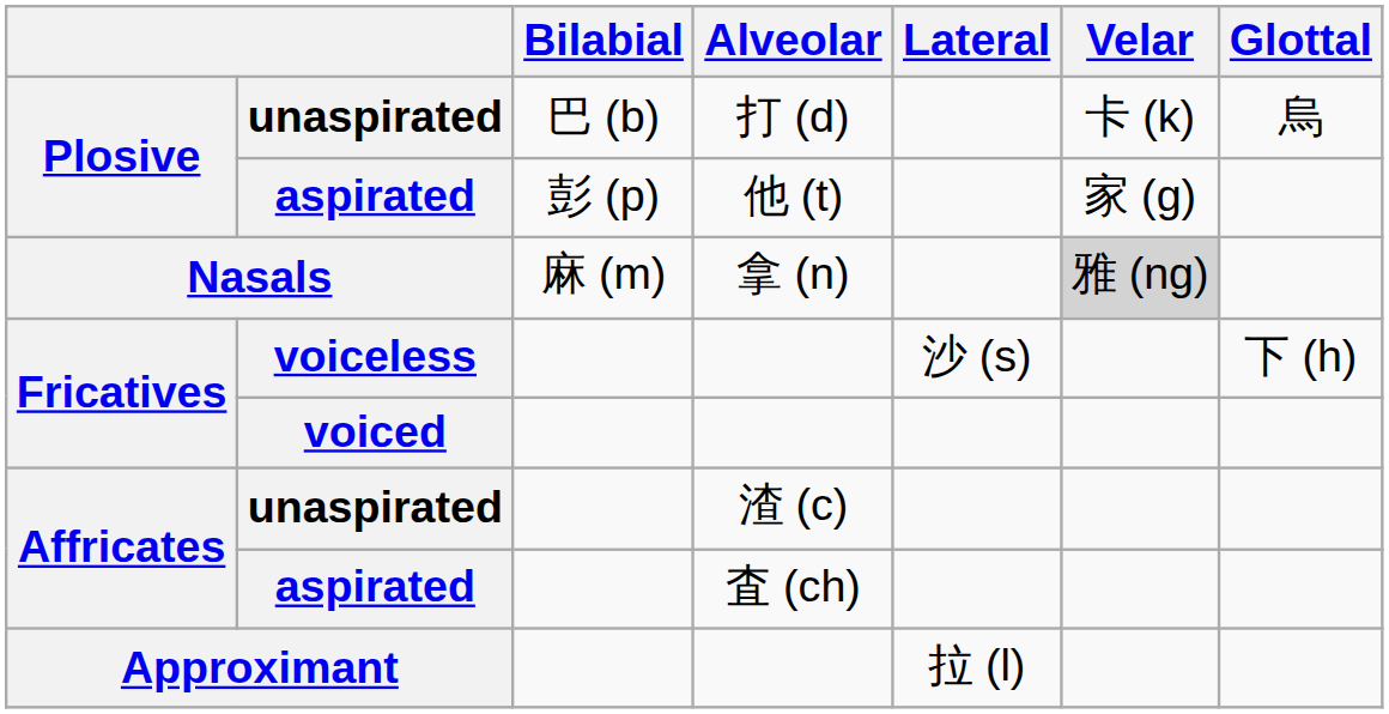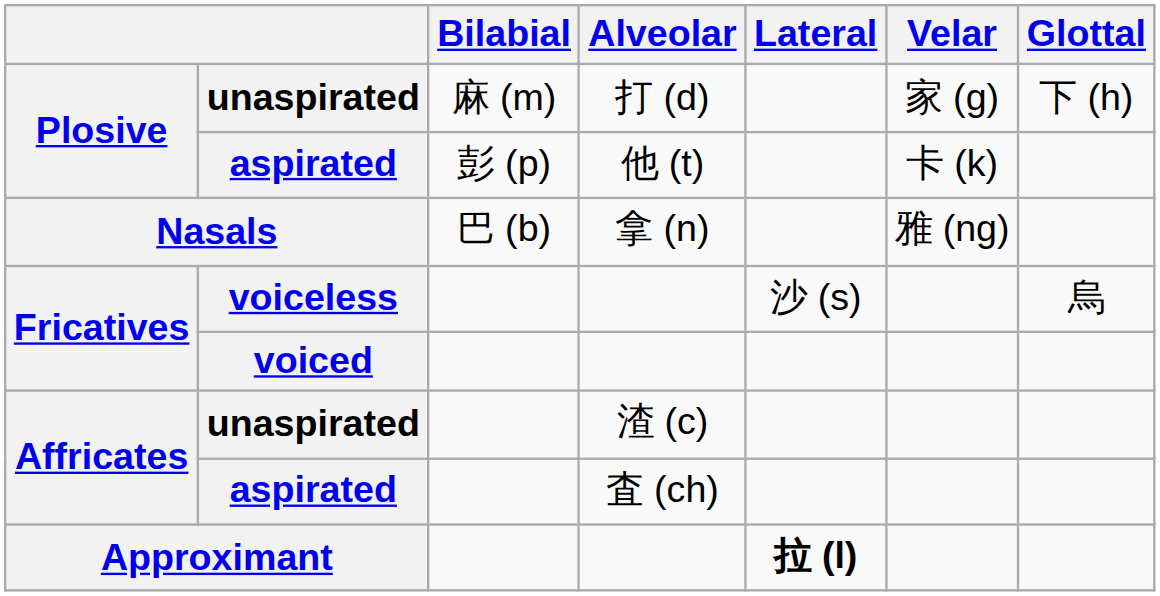unaspirated / 打 (d) | Bilabial: 巴 (b) -> 麻 (m)
unaspirated / 打 (d) | Velar: 卡 (k) -> 家 (g)
unaspirated / 打 (d) | Glottal: 烏 -> 下 (h)
aspirated / 他 (t) | Velar: 家 (g) -> 卡 (k)
Nasals | Bilabial: 麻 (m) -> 巴 (b)
Nasals | Velar: lightgrey background -> no background
voiceless | Glottal: 下 (h) -> 烏
Approximant | Lateral: normal -> bold
